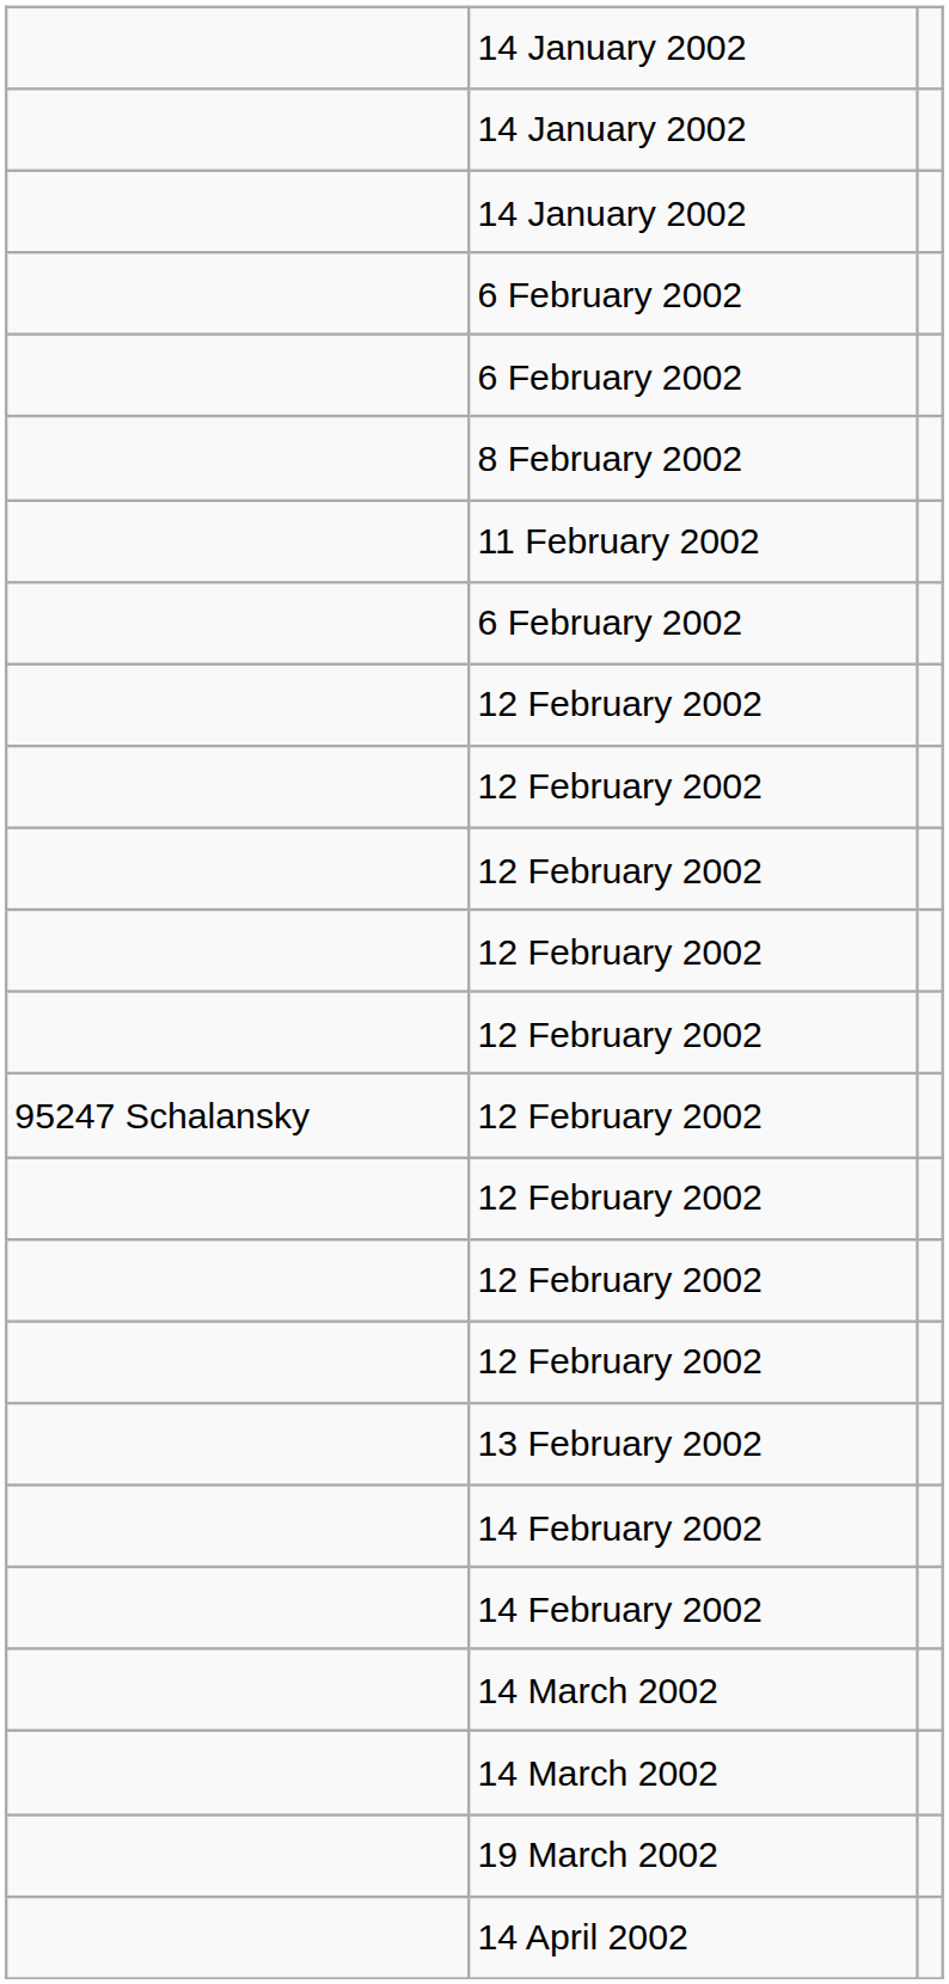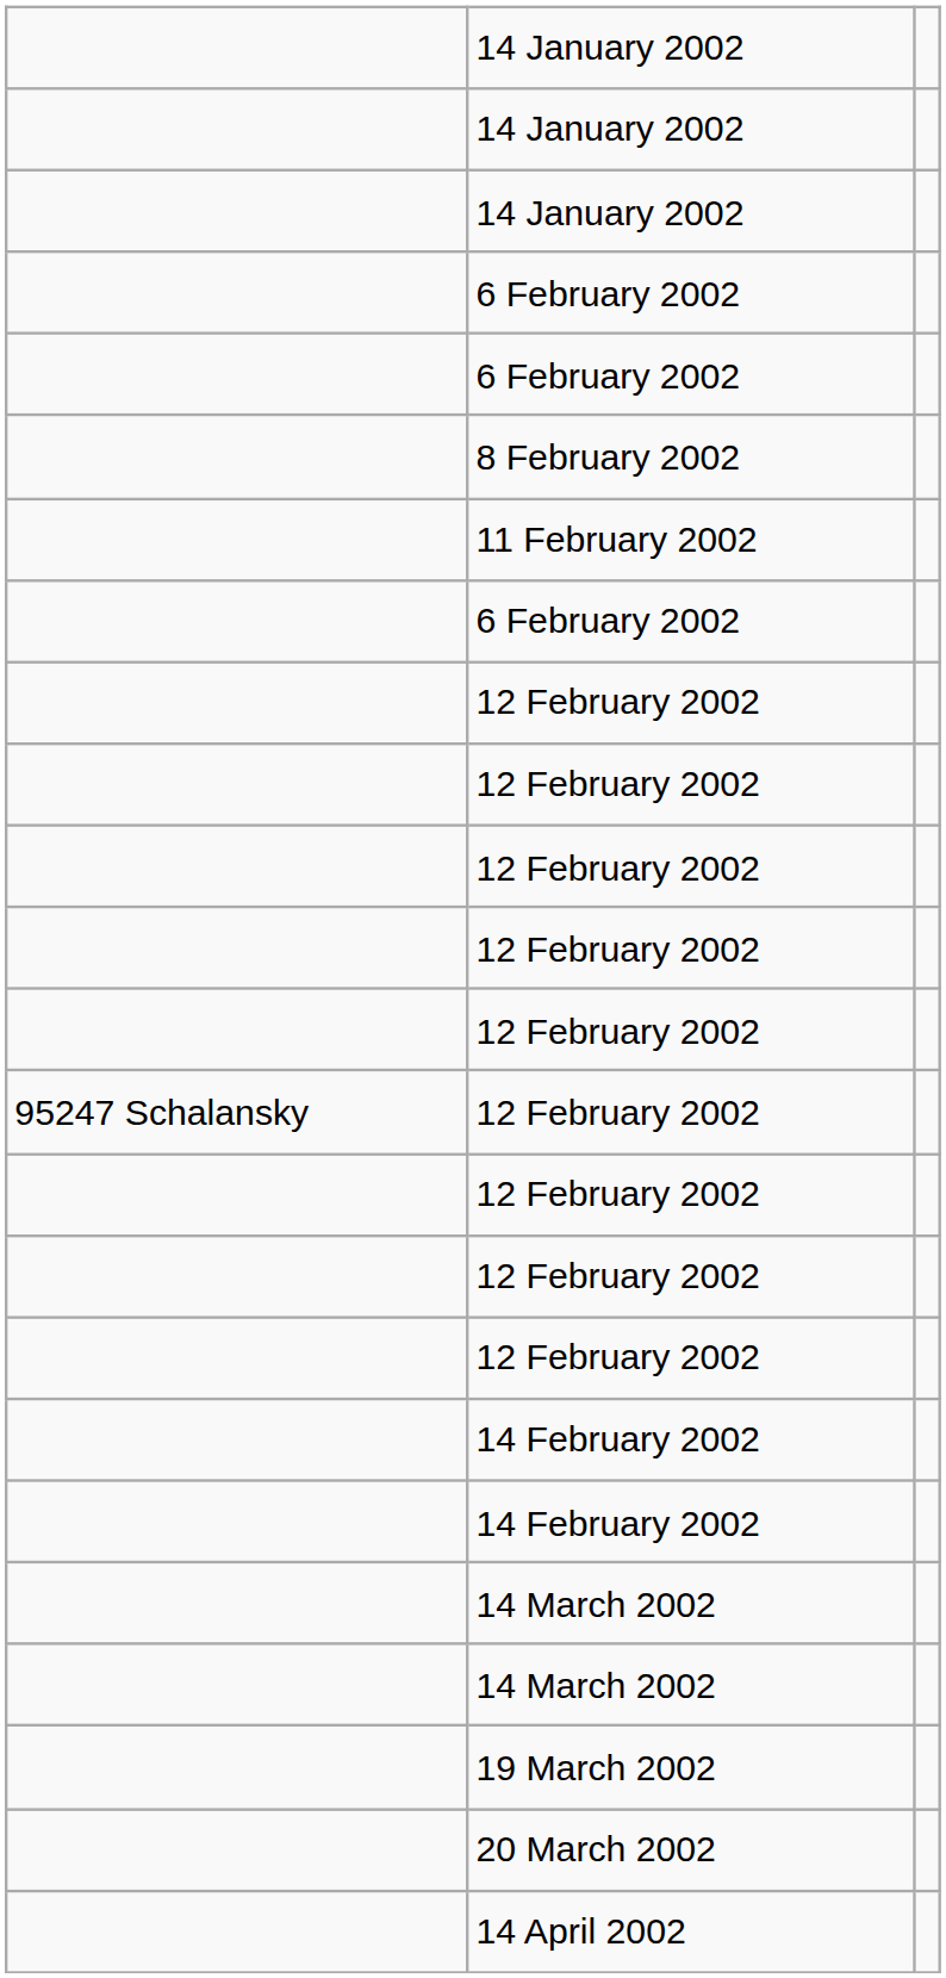- row: 13 February 2002
+ row: 20 March 2002
